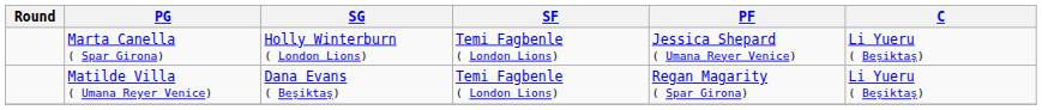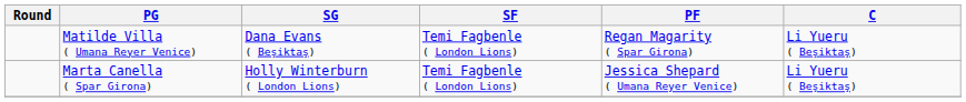rows swapped: Matilde Villa ( Umana Reyer Venice) <-> Marta Canella ( Spar Girona)
